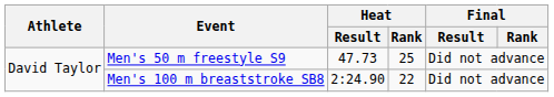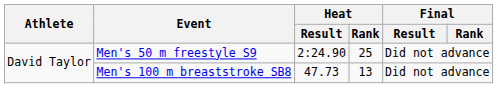Men's 50 m freestyle S9 | Heat / Result: 47.73 -> 2:24.90
Men's 100 m breaststroke SB8 | Heat / Result: 2:24.90 -> 47.73
Men's 100 m breaststroke SB8 | Heat / Rank: 22 -> 13
